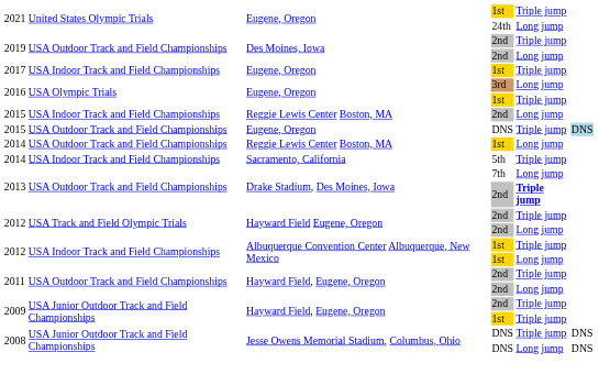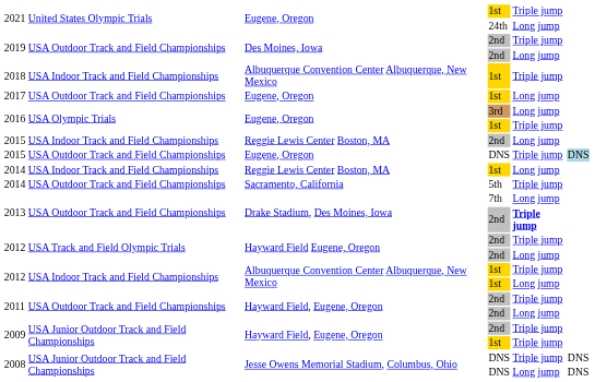+ row: 2018 | USA Indoor Track and Field Championships | Albuquerque Convention Center Albuquerque, New Mexico | 1st | Triple jump
2017 | column 2: USA Indoor Track and Field Championships -> USA Outdoor Track and Field Championships
2017 | column 5: Triple jump -> Long jump
2014 / 1st | column 2: USA Outdoor Track and Field Championships -> USA Indoor Track and Field Championships
2014 / 5th | column 2: USA Indoor Track and Field Championships -> USA Outdoor Track and Field Championships
